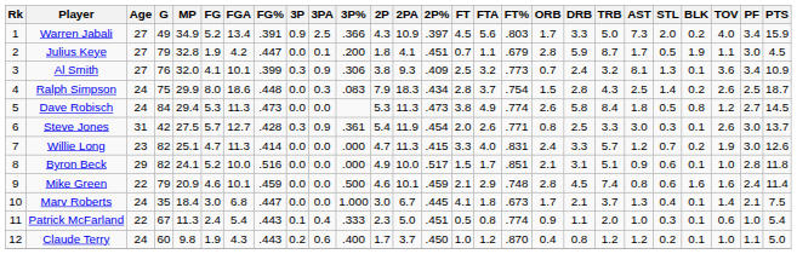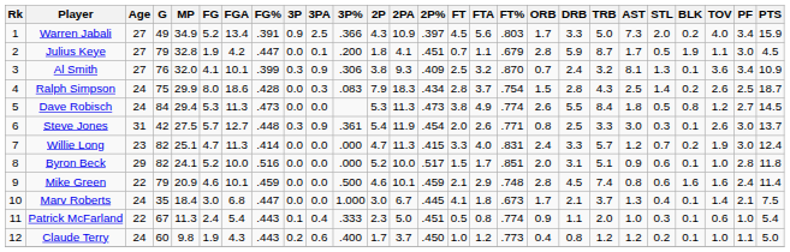Al Smith | FT%: .773 -> .870
Ralph Simpson | FG%: .448 -> .428
Dave Robisch | DRB: 5.8 -> 5.5
Steve Jones | FG%: .428 -> .448
Willie Long | PTS: 12.6 -> 12.4
Byron Beck | 2P: 4.9 -> 5.2
Byron Beck | ORB: 2.1 -> 2.0
Claude Terry | FT%: .870 -> .773
